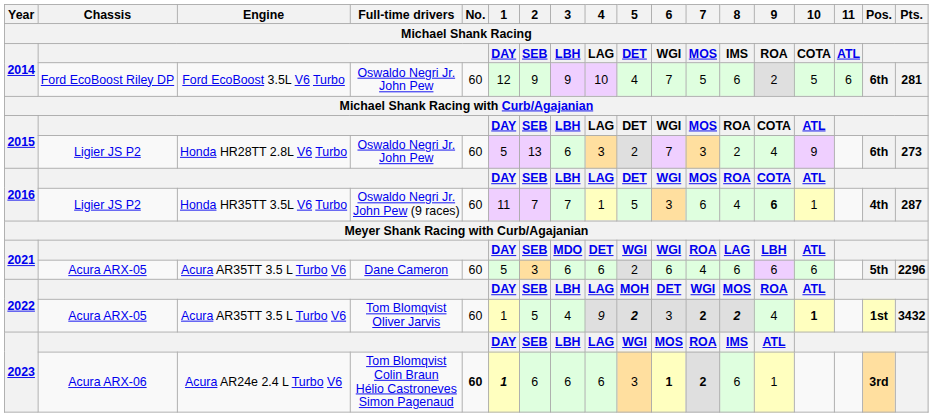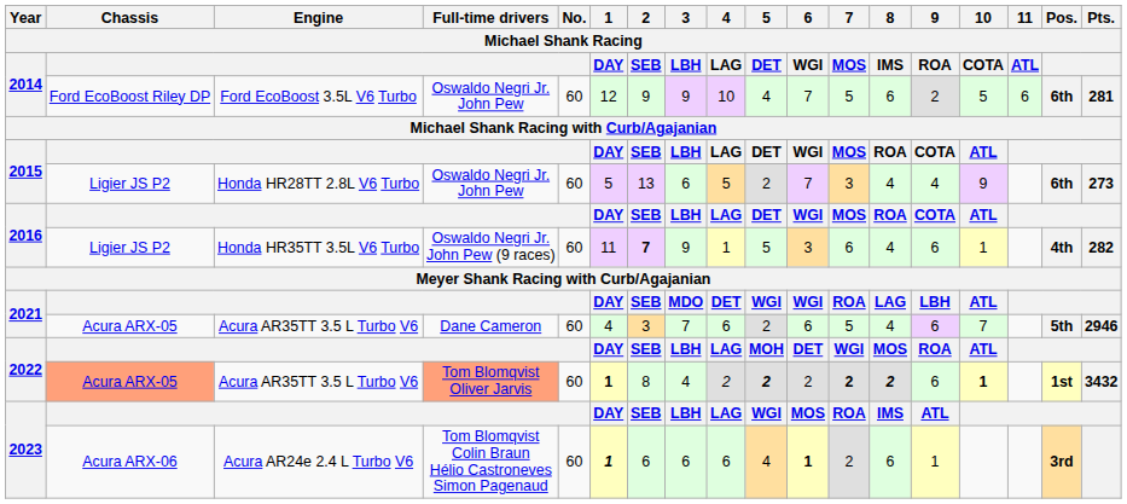2015 / Honda HR28TT 2.8L V6 Turbo | 4 / Michael Shank Racing / LAG: 3 -> 5
2015 / Honda HR28TT 2.8L V6 Turbo | 8 / Michael Shank Racing / IMS: 2 -> 4
2016 / Honda HR35TT 3.5L V6 Turbo | 2 / Michael Shank Racing / SEB: normal -> bold
2016 / Honda HR35TT 3.5L V6 Turbo | 3 / Michael Shank Racing / LBH: 7 -> 9
2016 / Honda HR35TT 3.5L V6 Turbo | 9 / Michael Shank Racing / ROA: bold -> normal
2016 / Honda HR35TT 3.5L V6 Turbo | Pts. / Michael Shank Racing: 287 -> 282
2021 / Acura AR35TT 3.5 L Turbo V6 | 1 / Michael Shank Racing / DAY: 5 -> 4
2021 / Acura AR35TT 3.5 L Turbo V6 | 3 / Michael Shank Racing / LBH: 6 -> 7
2021 / Acura AR35TT 3.5 L Turbo V6 | 7 / Michael Shank Racing / MOS: 4 -> 5
2021 / Acura AR35TT 3.5 L Turbo V6 | 8 / Michael Shank Racing / IMS: 6 -> 4
2021 / Acura AR35TT 3.5 L Turbo V6 | 10 / Michael Shank Racing / COTA: 6 -> 7
2021 / Acura AR35TT 3.5 L Turbo V6 | Pts. / Michael Shank Racing: 2296 -> 2946
2022 / Acura AR35TT 3.5 L Turbo V6 | Chassis / Michael Shank Racing: no background -> lightsalmon background
2022 / Acura AR35TT 3.5 L Turbo V6 | Full-time drivers / Michael Shank Racing: no background -> lightsalmon background
2022 / Acura AR35TT 3.5 L Turbo V6 | 1 / Michael Shank Racing / DAY: normal -> bold
2022 / Acura AR35TT 3.5 L Turbo V6 | 2 / Michael Shank Racing / SEB: 5 -> 8
2022 / Acura AR35TT 3.5 L Turbo V6 | 4 / Michael Shank Racing / LAG: 9 -> 2
2022 / Acura AR35TT 3.5 L Turbo V6 | 6 / Michael Shank Racing / WGI: 3 -> 2
2022 / Acura AR35TT 3.5 L Turbo V6 | 9 / Michael Shank Racing / ROA: 4 -> 6
2023 / Acura AR24e 2.4 L Turbo V6 | No. / Michael Shank Racing: bold -> normal
2023 / Acura AR24e 2.4 L Turbo V6 | 5 / Michael Shank Racing / DET: 3 -> 4
2023 / Acura AR24e 2.4 L Turbo V6 | 7 / Michael Shank Racing / MOS: bold -> normal
